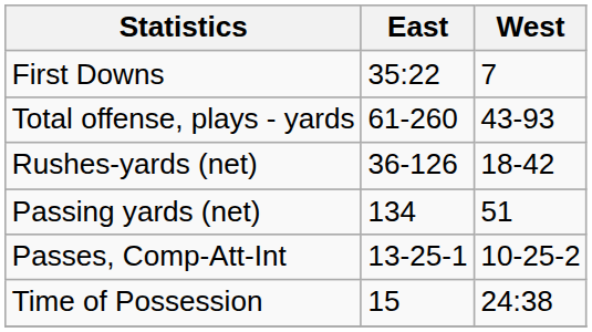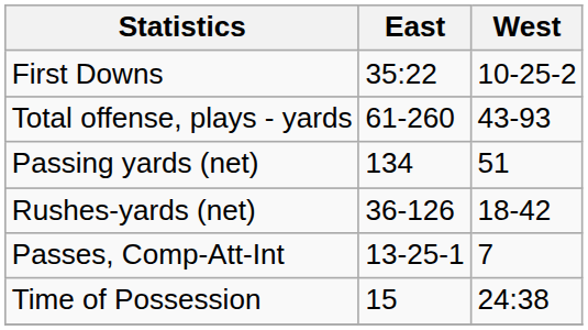First Downs | West: 7 -> 10-25-2
rows swapped: Rushes-yards (net) <-> Passing yards (net)
Passes, Comp-Att-Int | West: 10-25-2 -> 7
